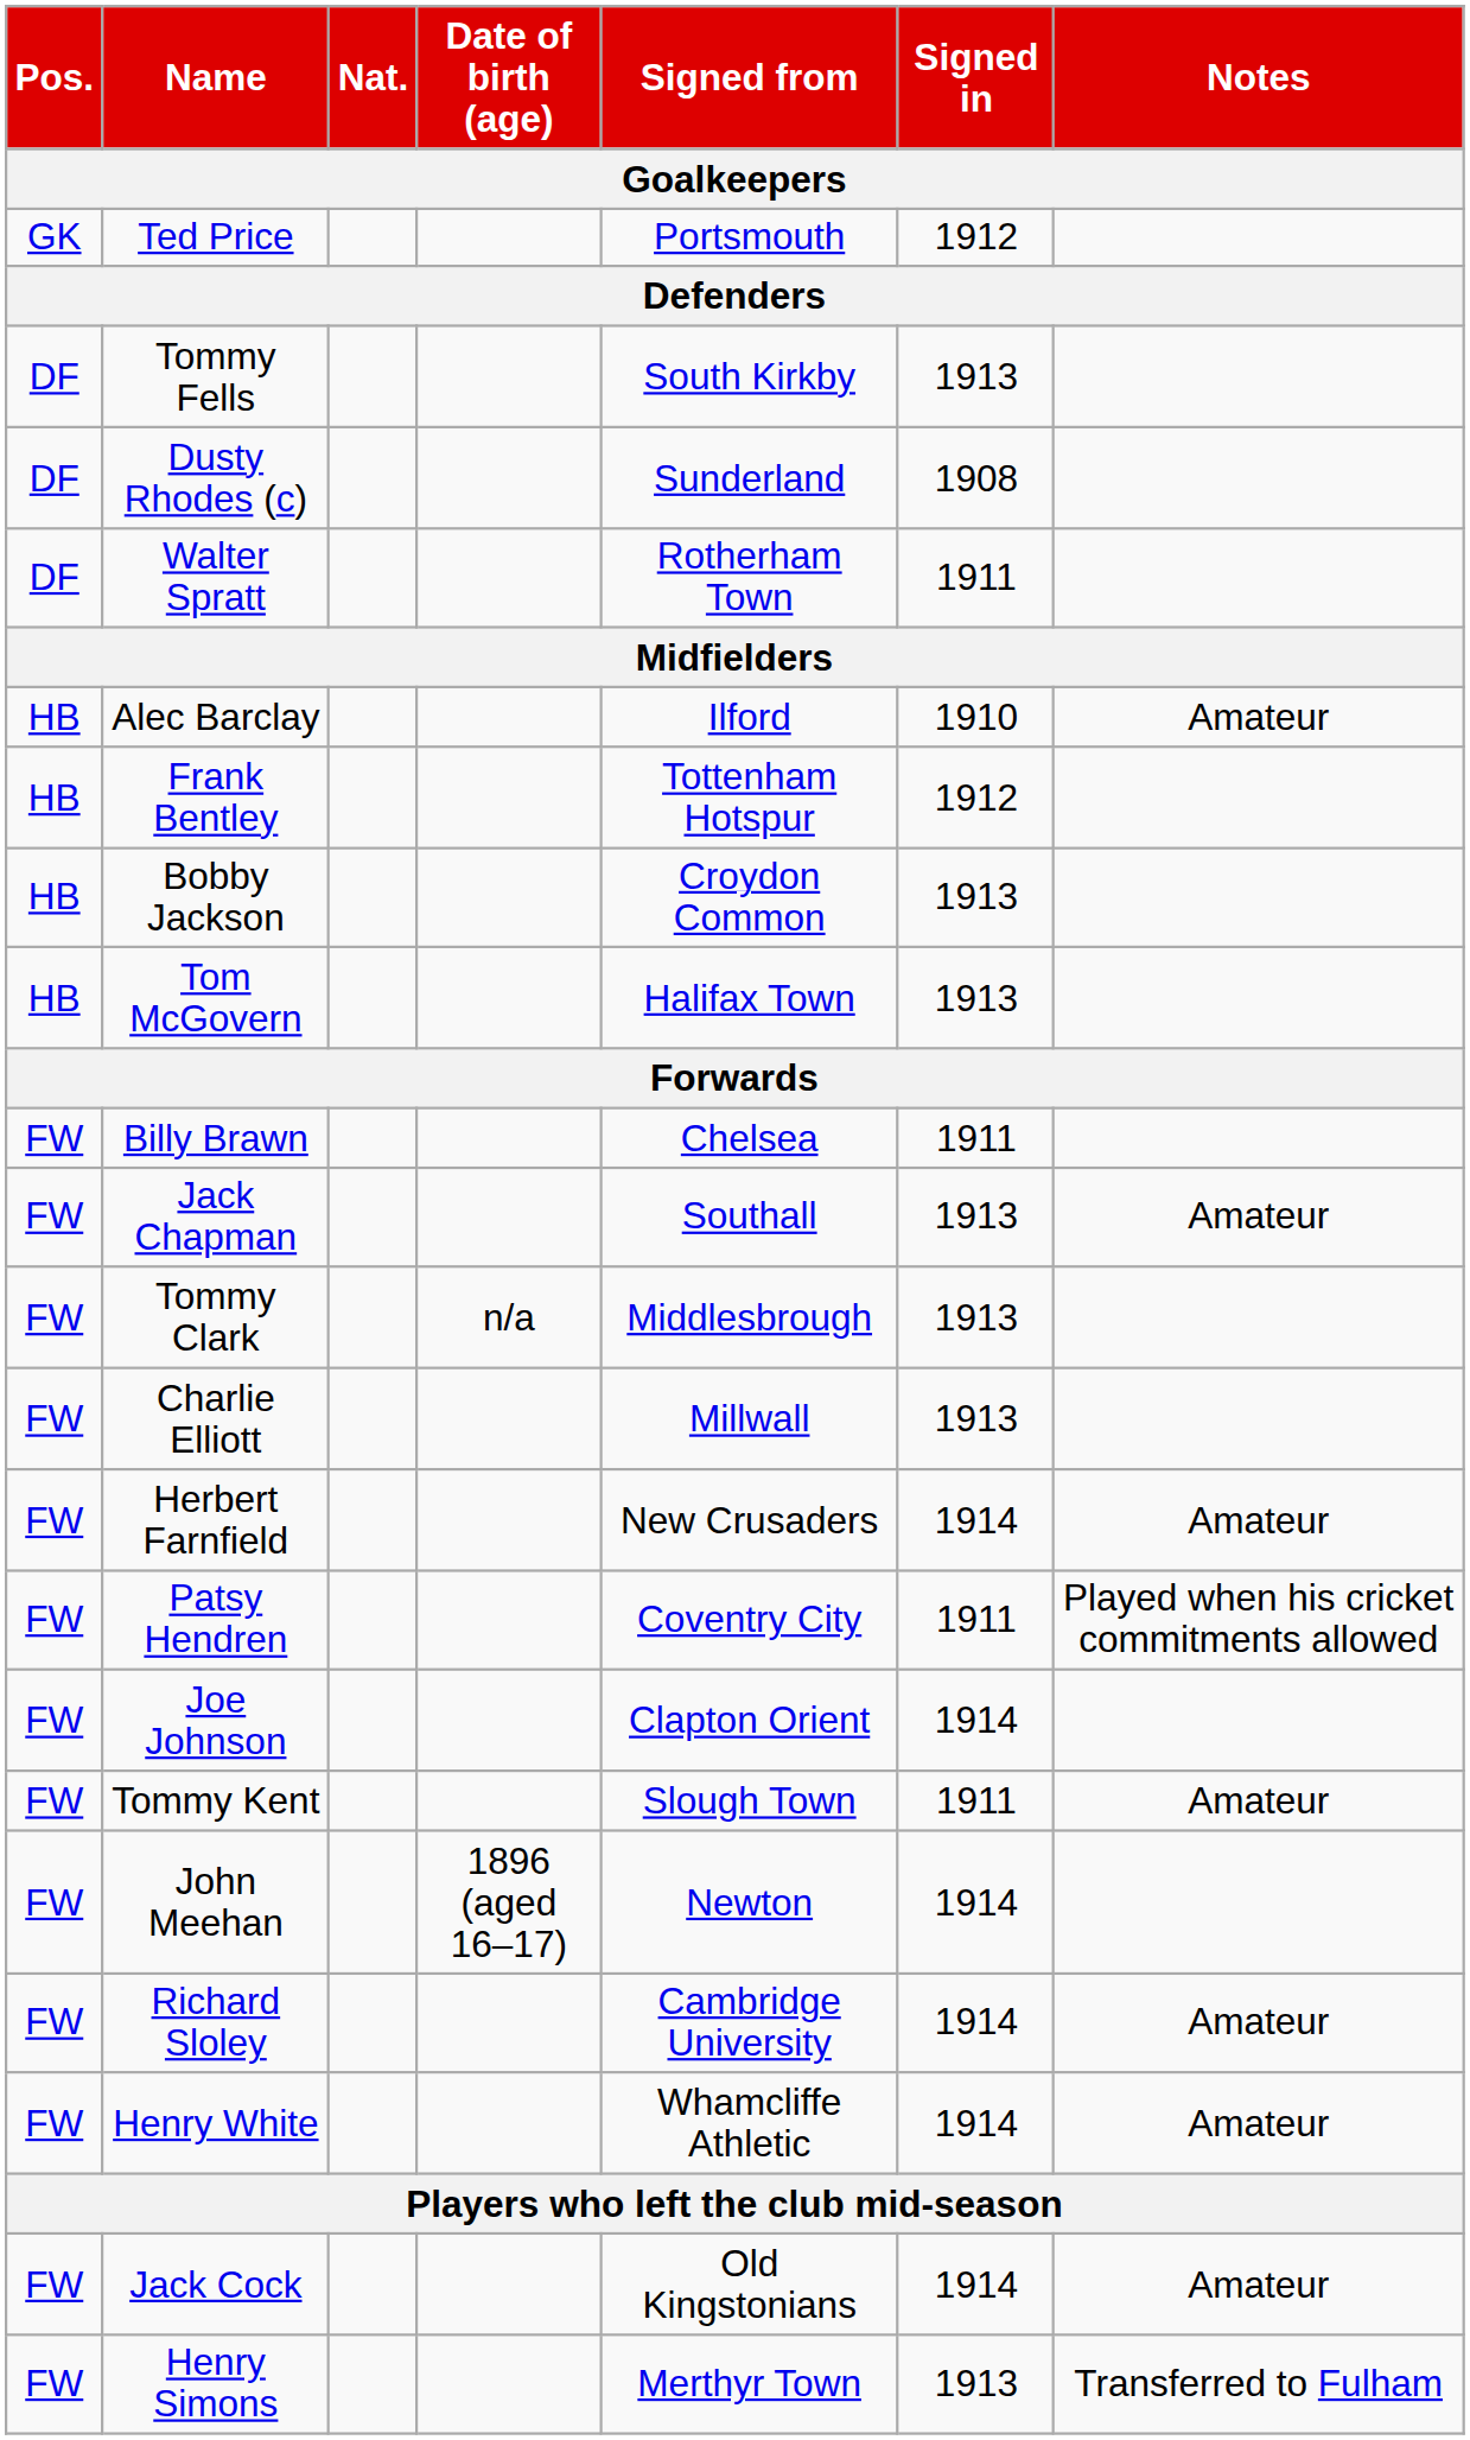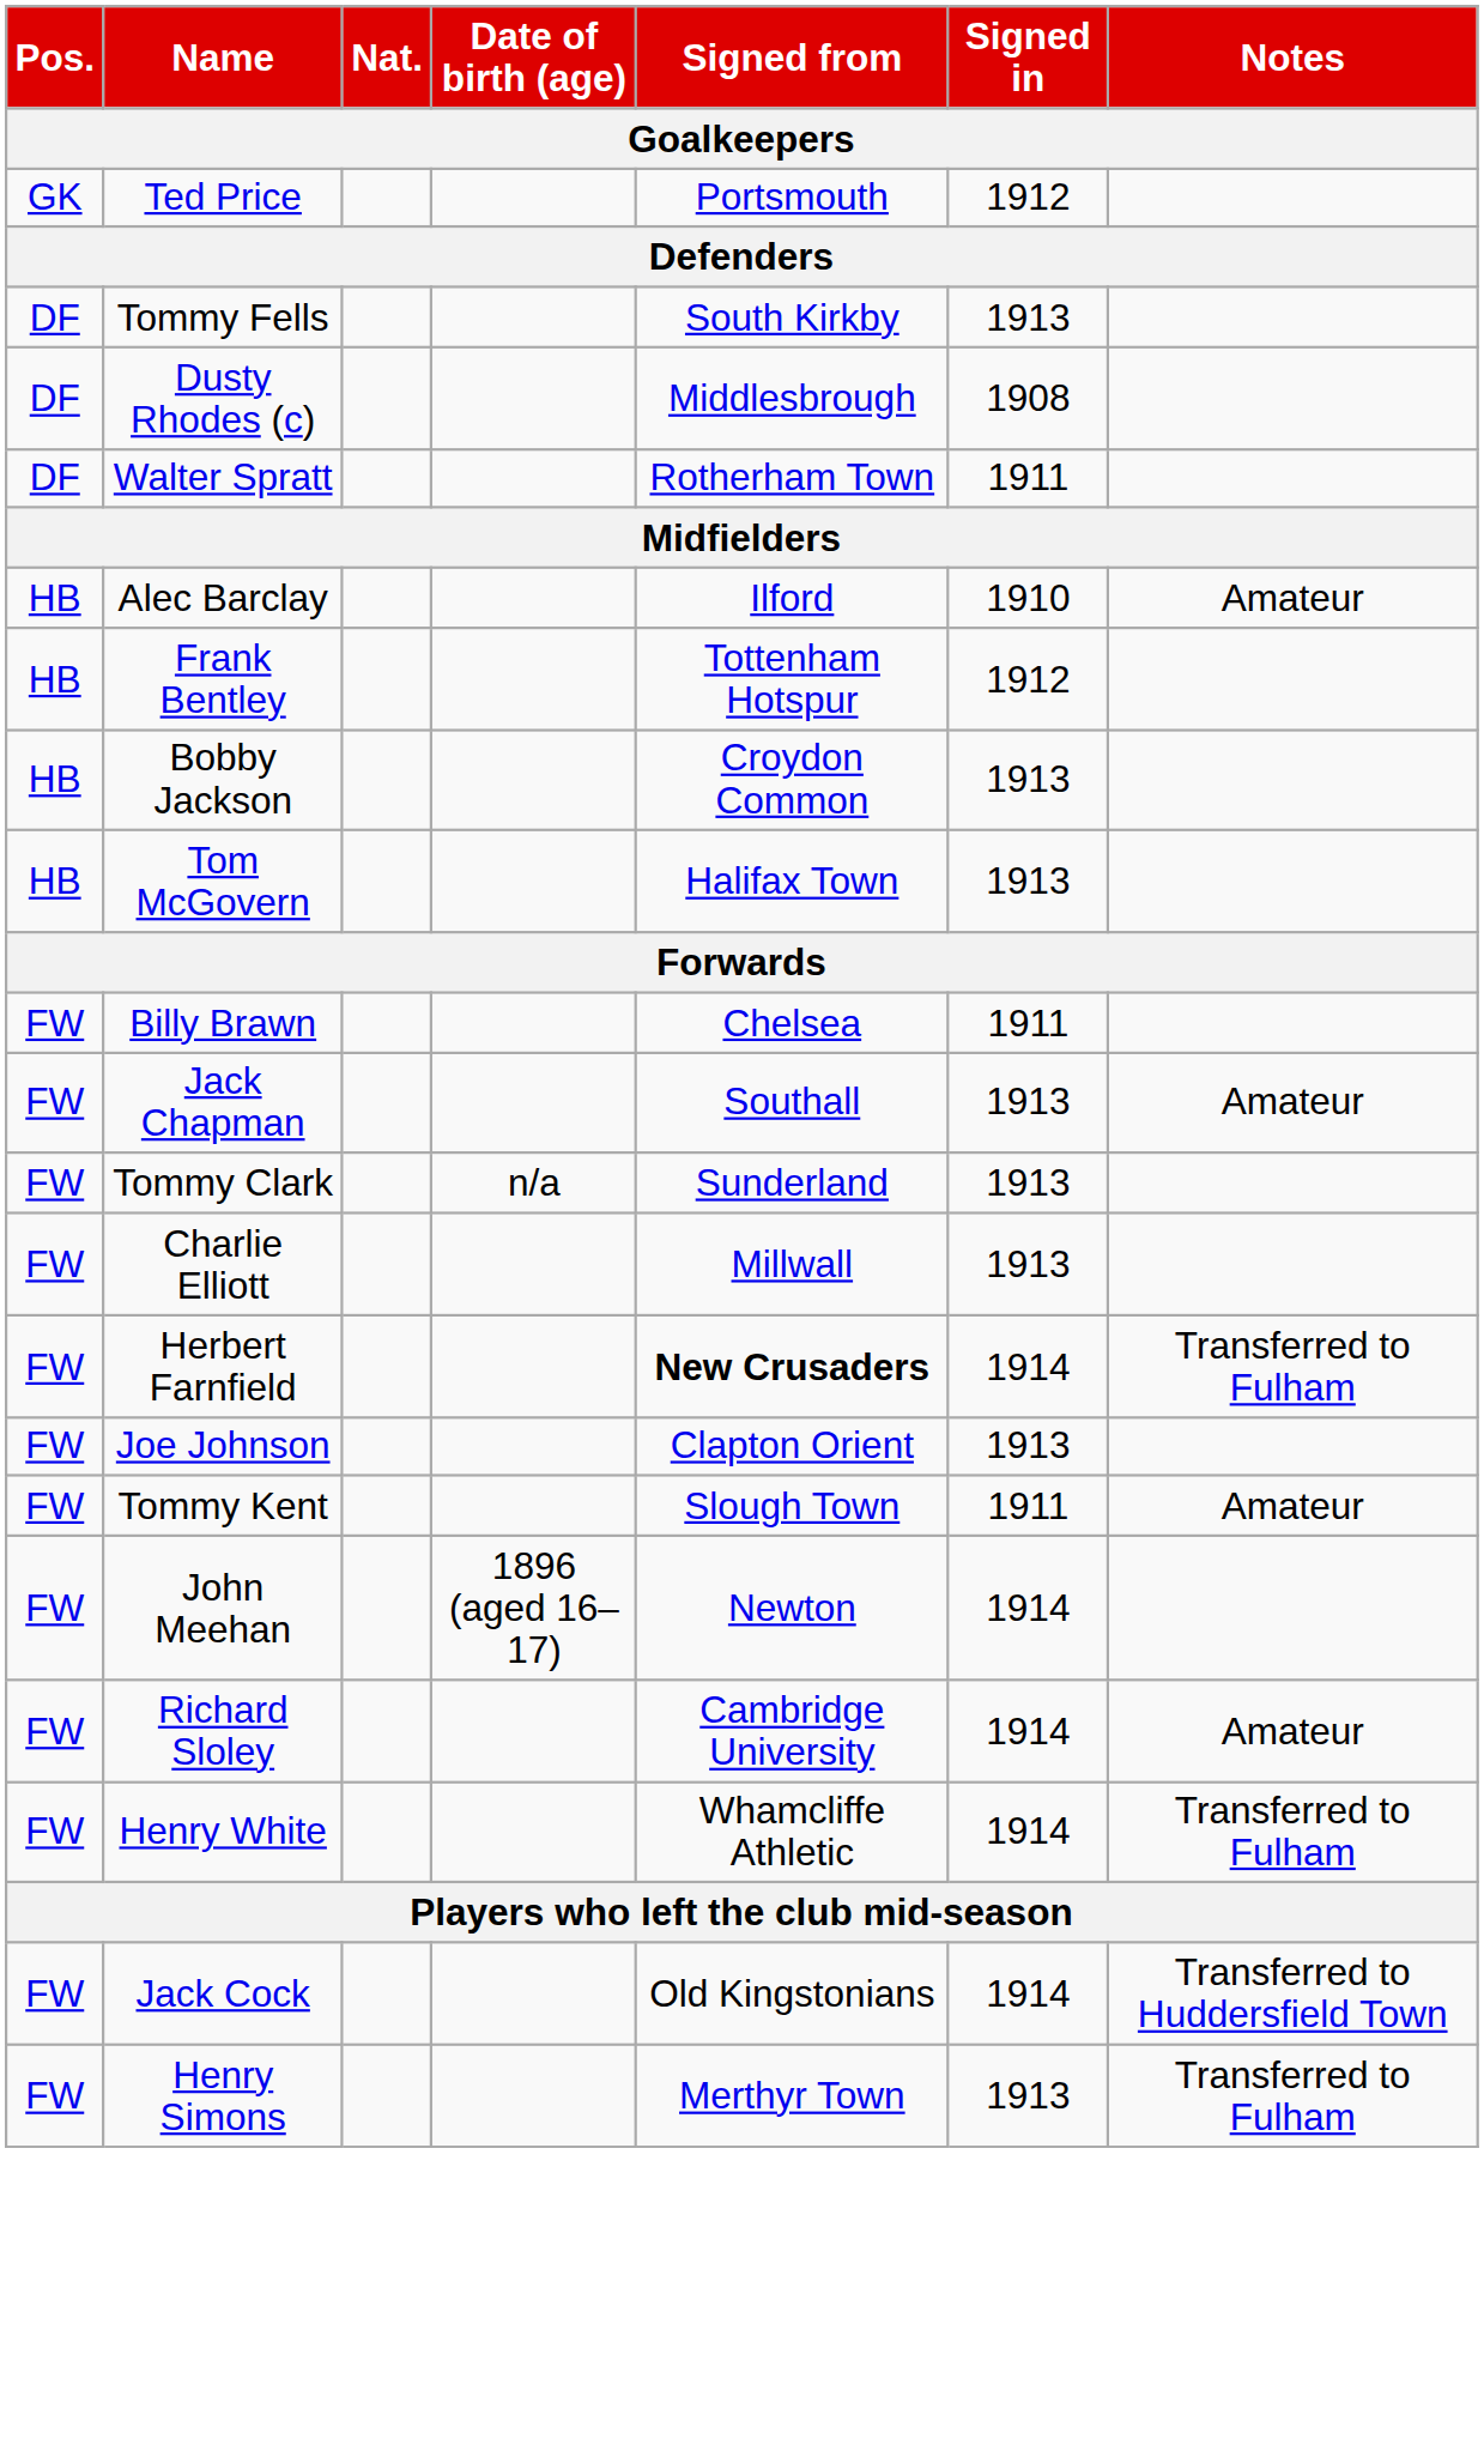Dusty Rhodes (c) | Signed from: Sunderland -> Middlesbrough
Tommy Clark | Signed from: Middlesbrough -> Sunderland
Herbert Farnfield | Signed from: normal -> bold
Herbert Farnfield | Notes: Amateur -> Transferred to Fulham
- row: FW | Patsy Hendren | Coventry City | 1911 | Played when his cricket commitments allowed
Joe Johnson | Signed in: 1914 -> 1913
Henry White | Notes: Amateur -> Transferred to Fulham
Jack Cock | Notes: Amateur -> Transferred to Huddersfield Town
